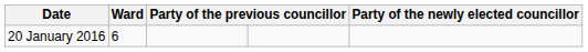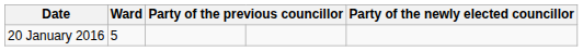20 January 2016 | Ward: 6 -> 5
